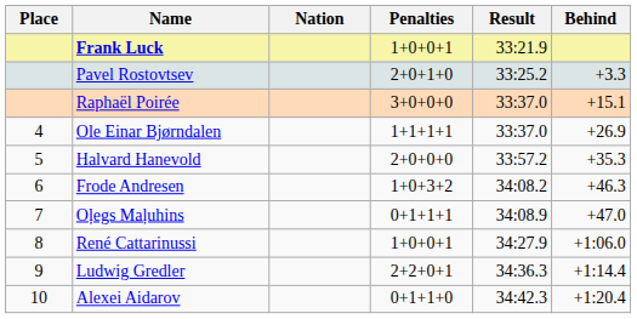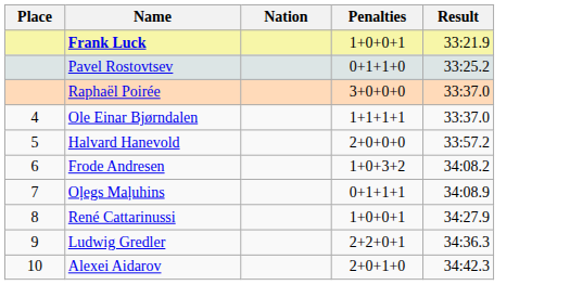- column: Behind | +3.3 | +15.1 | +26.9 | +35.3 | +46.3 | +47.0 | +1:06.0 | +1:14.4 | +1:20.4
Pavel Rostovtsev | Penalties: 2+0+1+0 -> 0+1+1+0
Alexei Aidarov | Penalties: 0+1+1+0 -> 2+0+1+0
